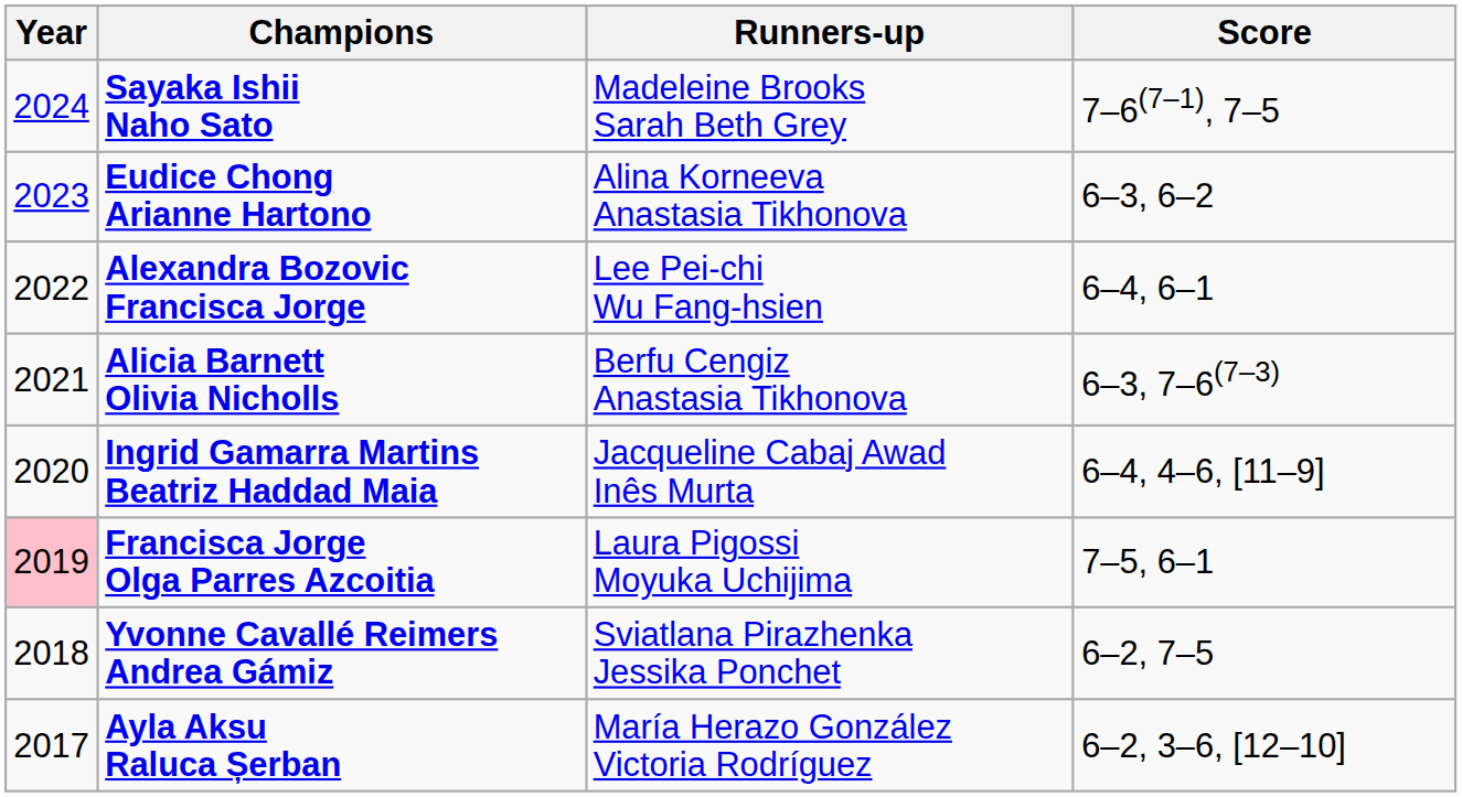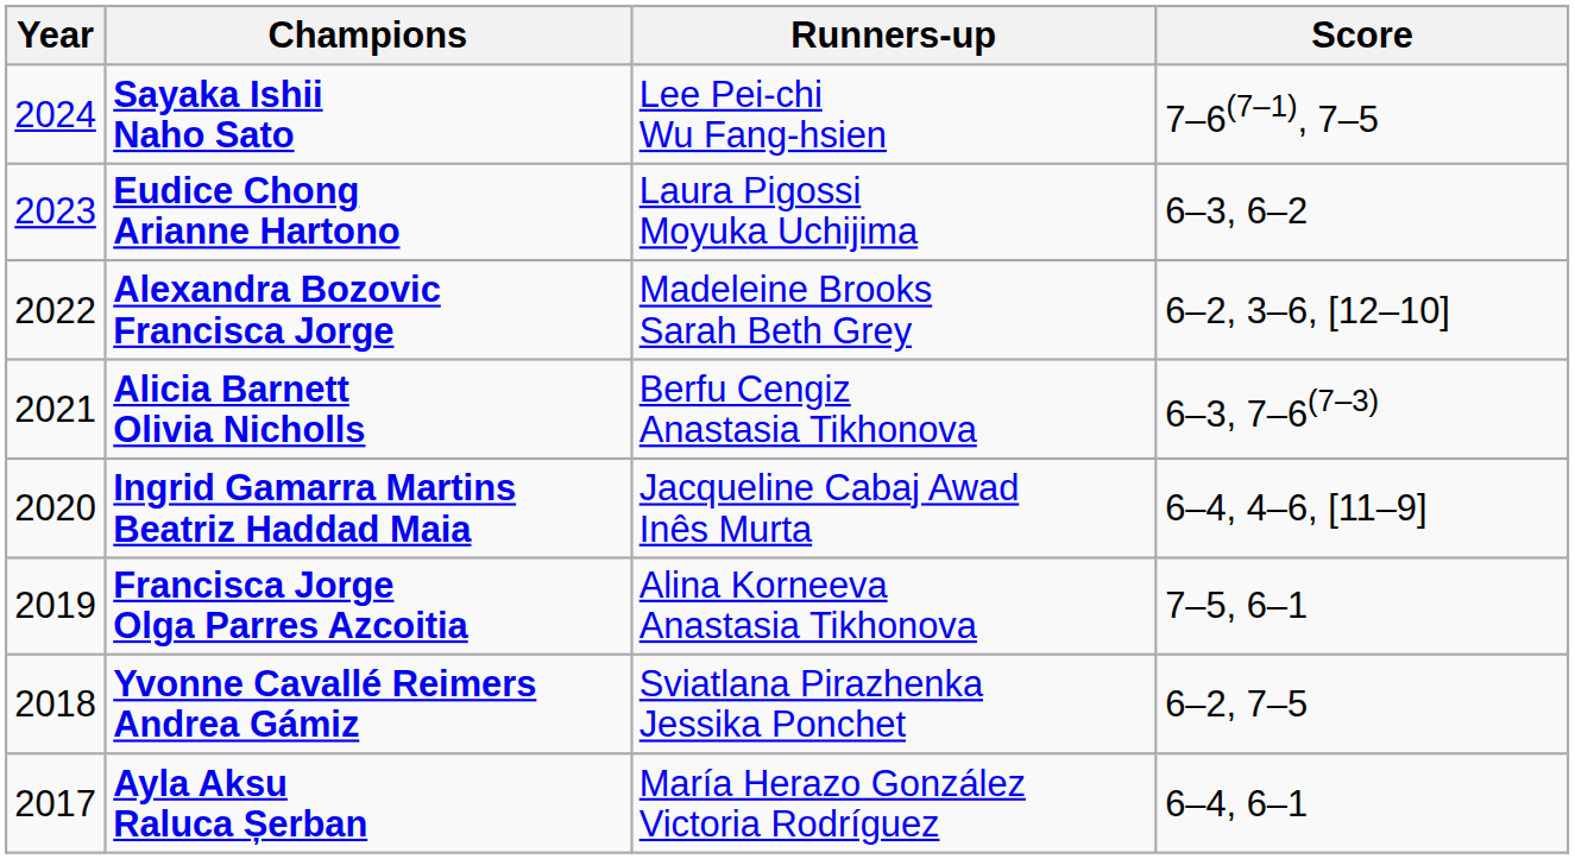Sayaka Ishii Naho Sato | Runners-up: Madeleine Brooks Sarah Beth Grey -> Lee Pei-chi Wu Fang-hsien
Eudice Chong Arianne Hartono | Runners-up: Alina Korneeva Anastasia Tikhonova -> Laura Pigossi Moyuka Uchijima
Alexandra Bozovic Francisca Jorge | Runners-up: Lee Pei-chi Wu Fang-hsien -> Madeleine Brooks Sarah Beth Grey
Alexandra Bozovic Francisca Jorge | Score: 6–4, 6–1 -> 6–2, 3–6, [12–10]
Francisca Jorge Olga Parres Azcoitia | Year: pink background -> no background
Francisca Jorge Olga Parres Azcoitia | Runners-up: Laura Pigossi Moyuka Uchijima -> Alina Korneeva Anastasia Tikhonova
Ayla Aksu Raluca Șerban | Score: 6–2, 3–6, [12–10] -> 6–4, 6–1
